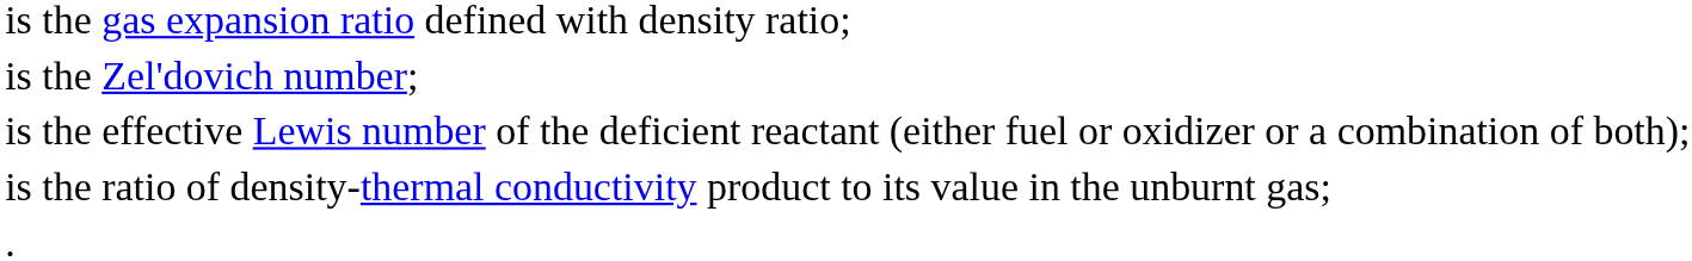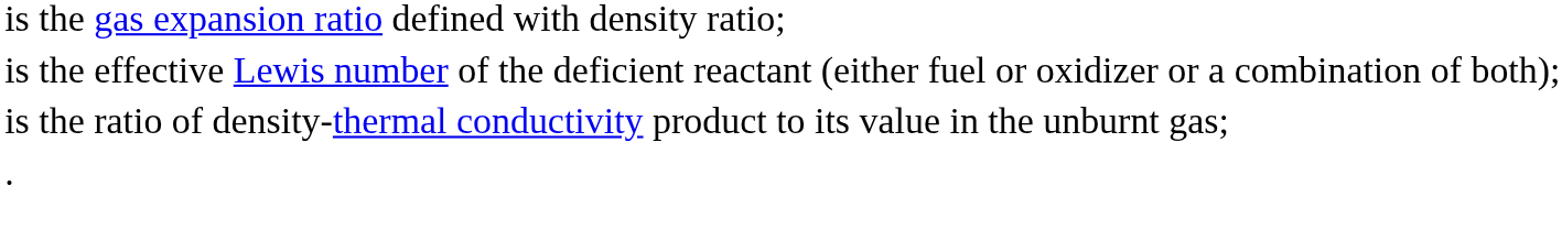- row: is the Zel'dovich number;
